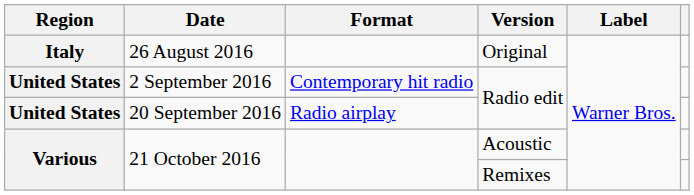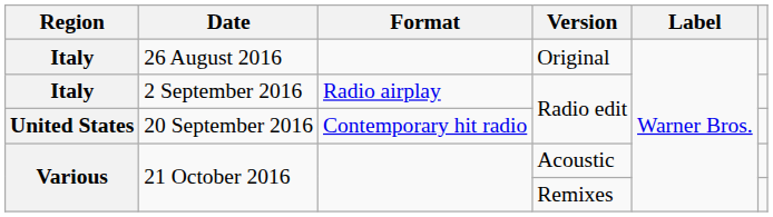2 September 2016 | Region: United States -> Italy
2 September 2016 | Format: Contemporary hit radio -> Radio airplay
20 September 2016 | Format: Radio airplay -> Contemporary hit radio
